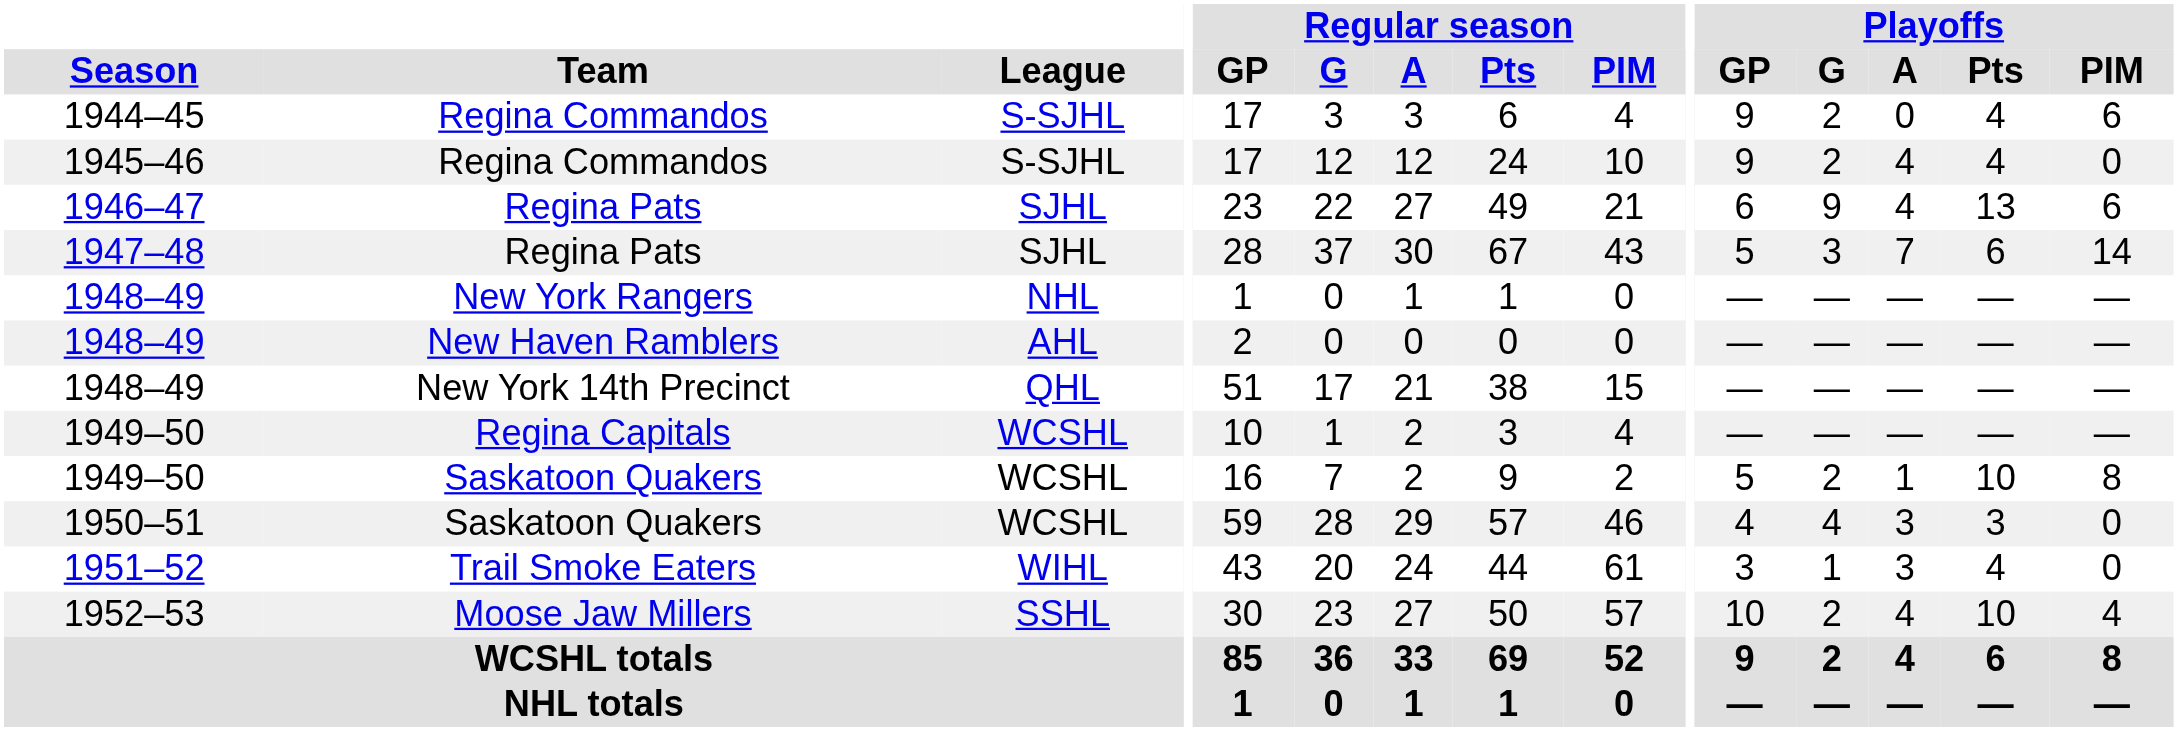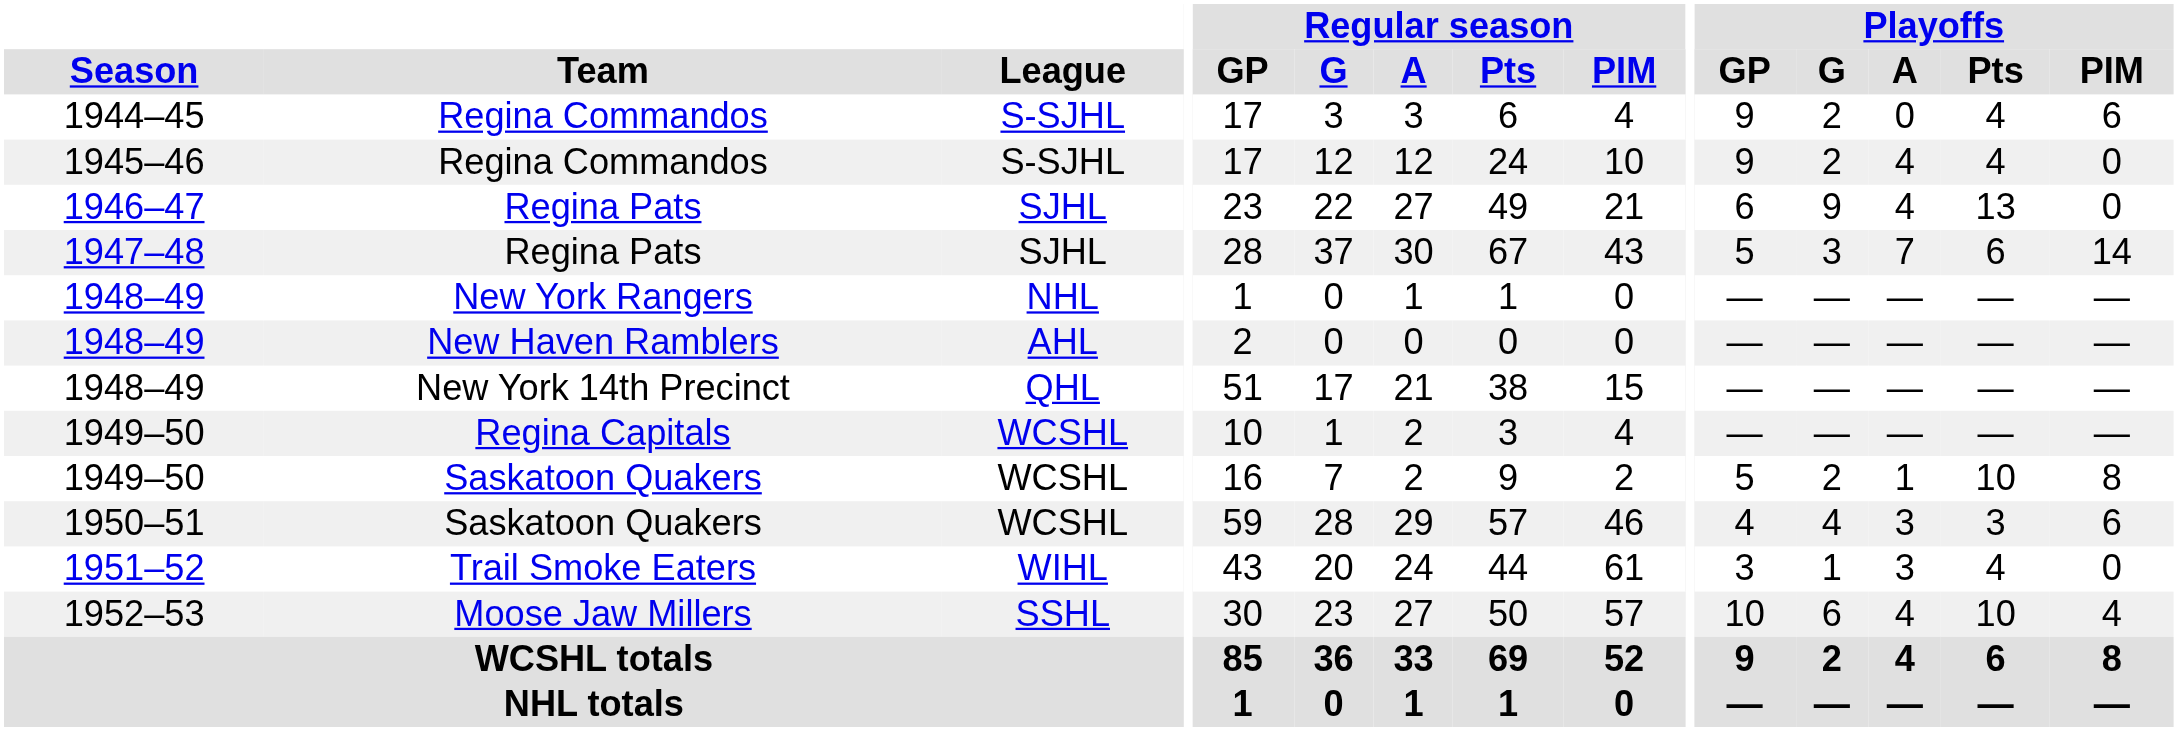1946–47 | Playoffs / PIM: 6 -> 0
1950–51 | Playoffs / PIM: 0 -> 6
1952–53 | Playoffs / G: 2 -> 6
